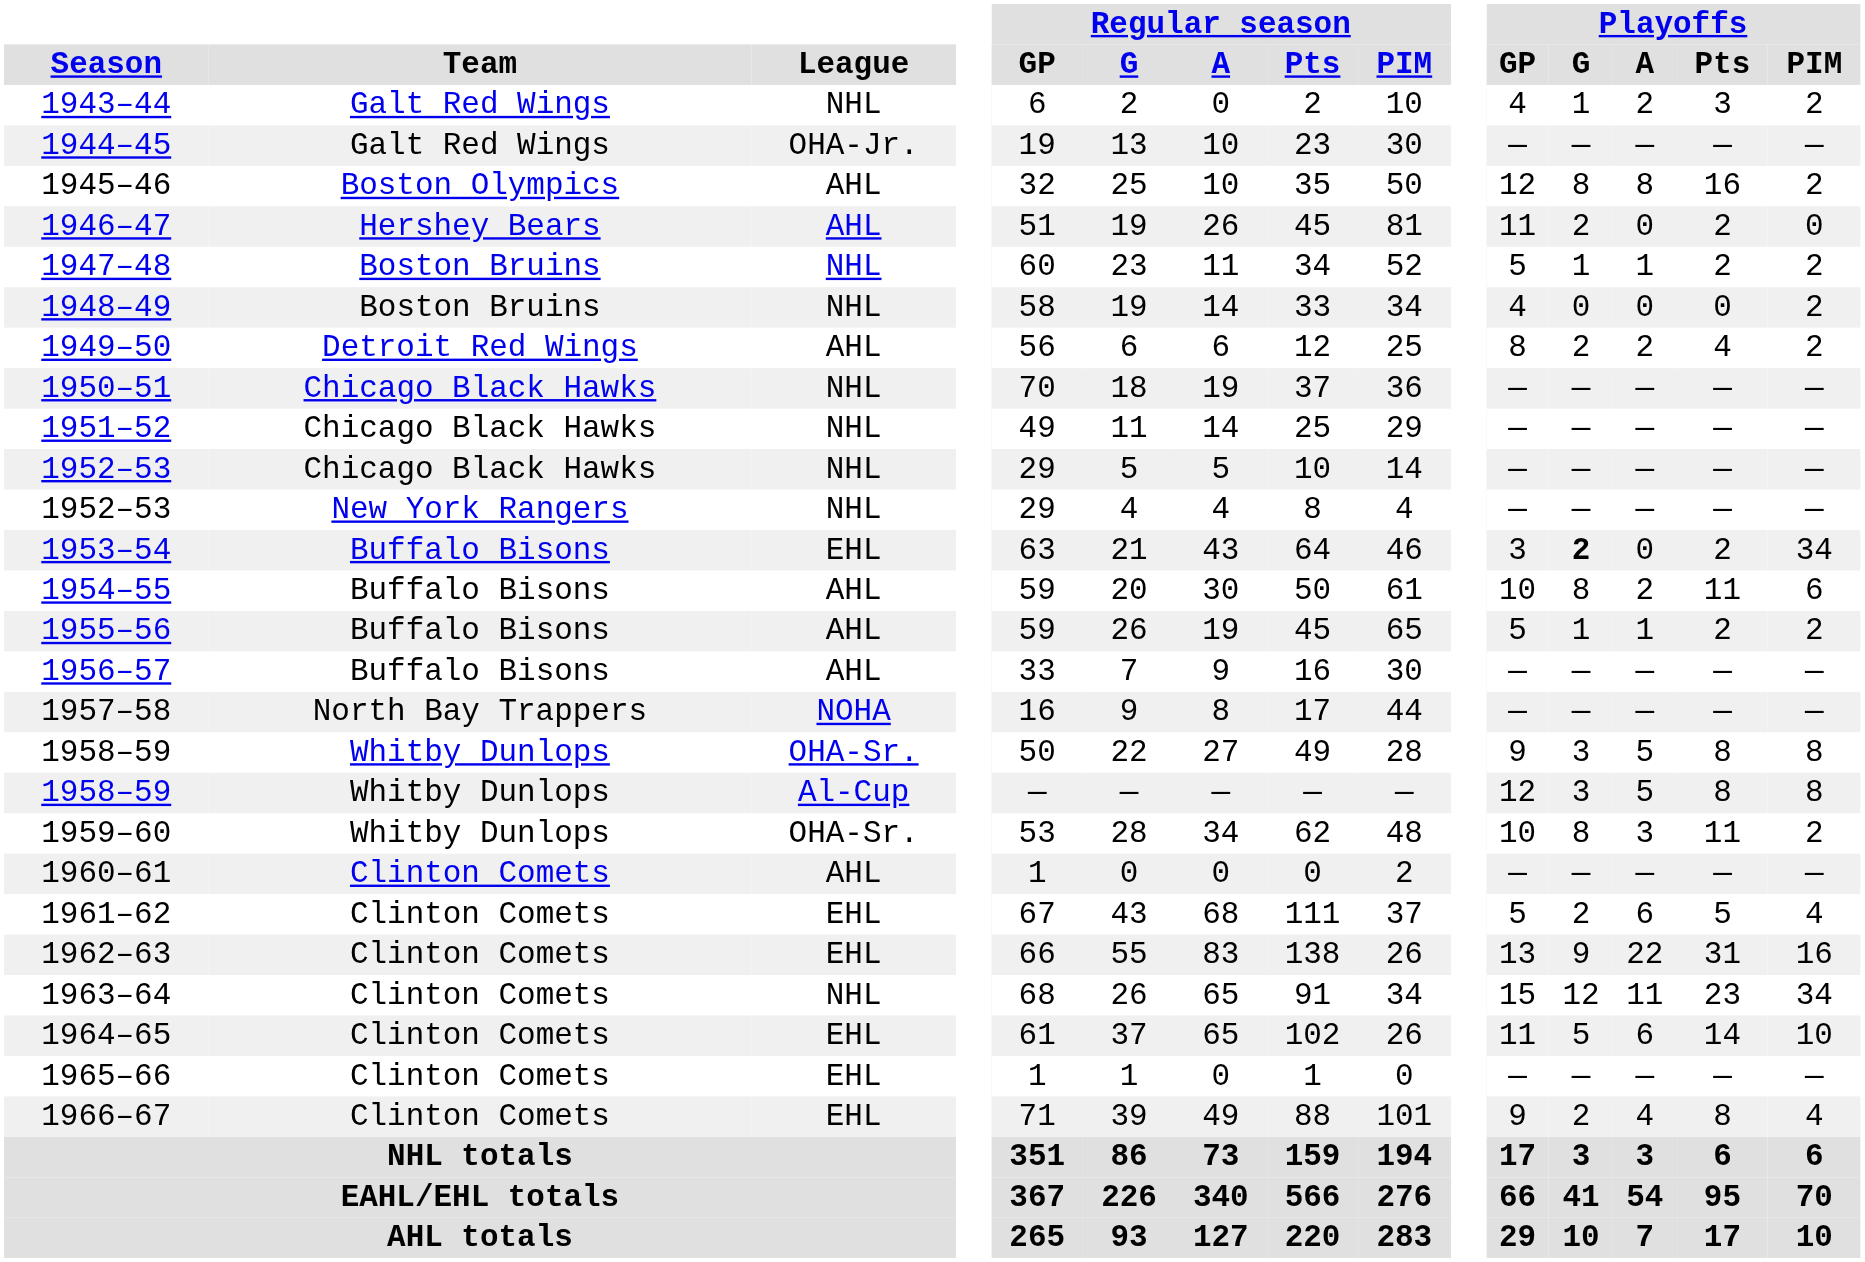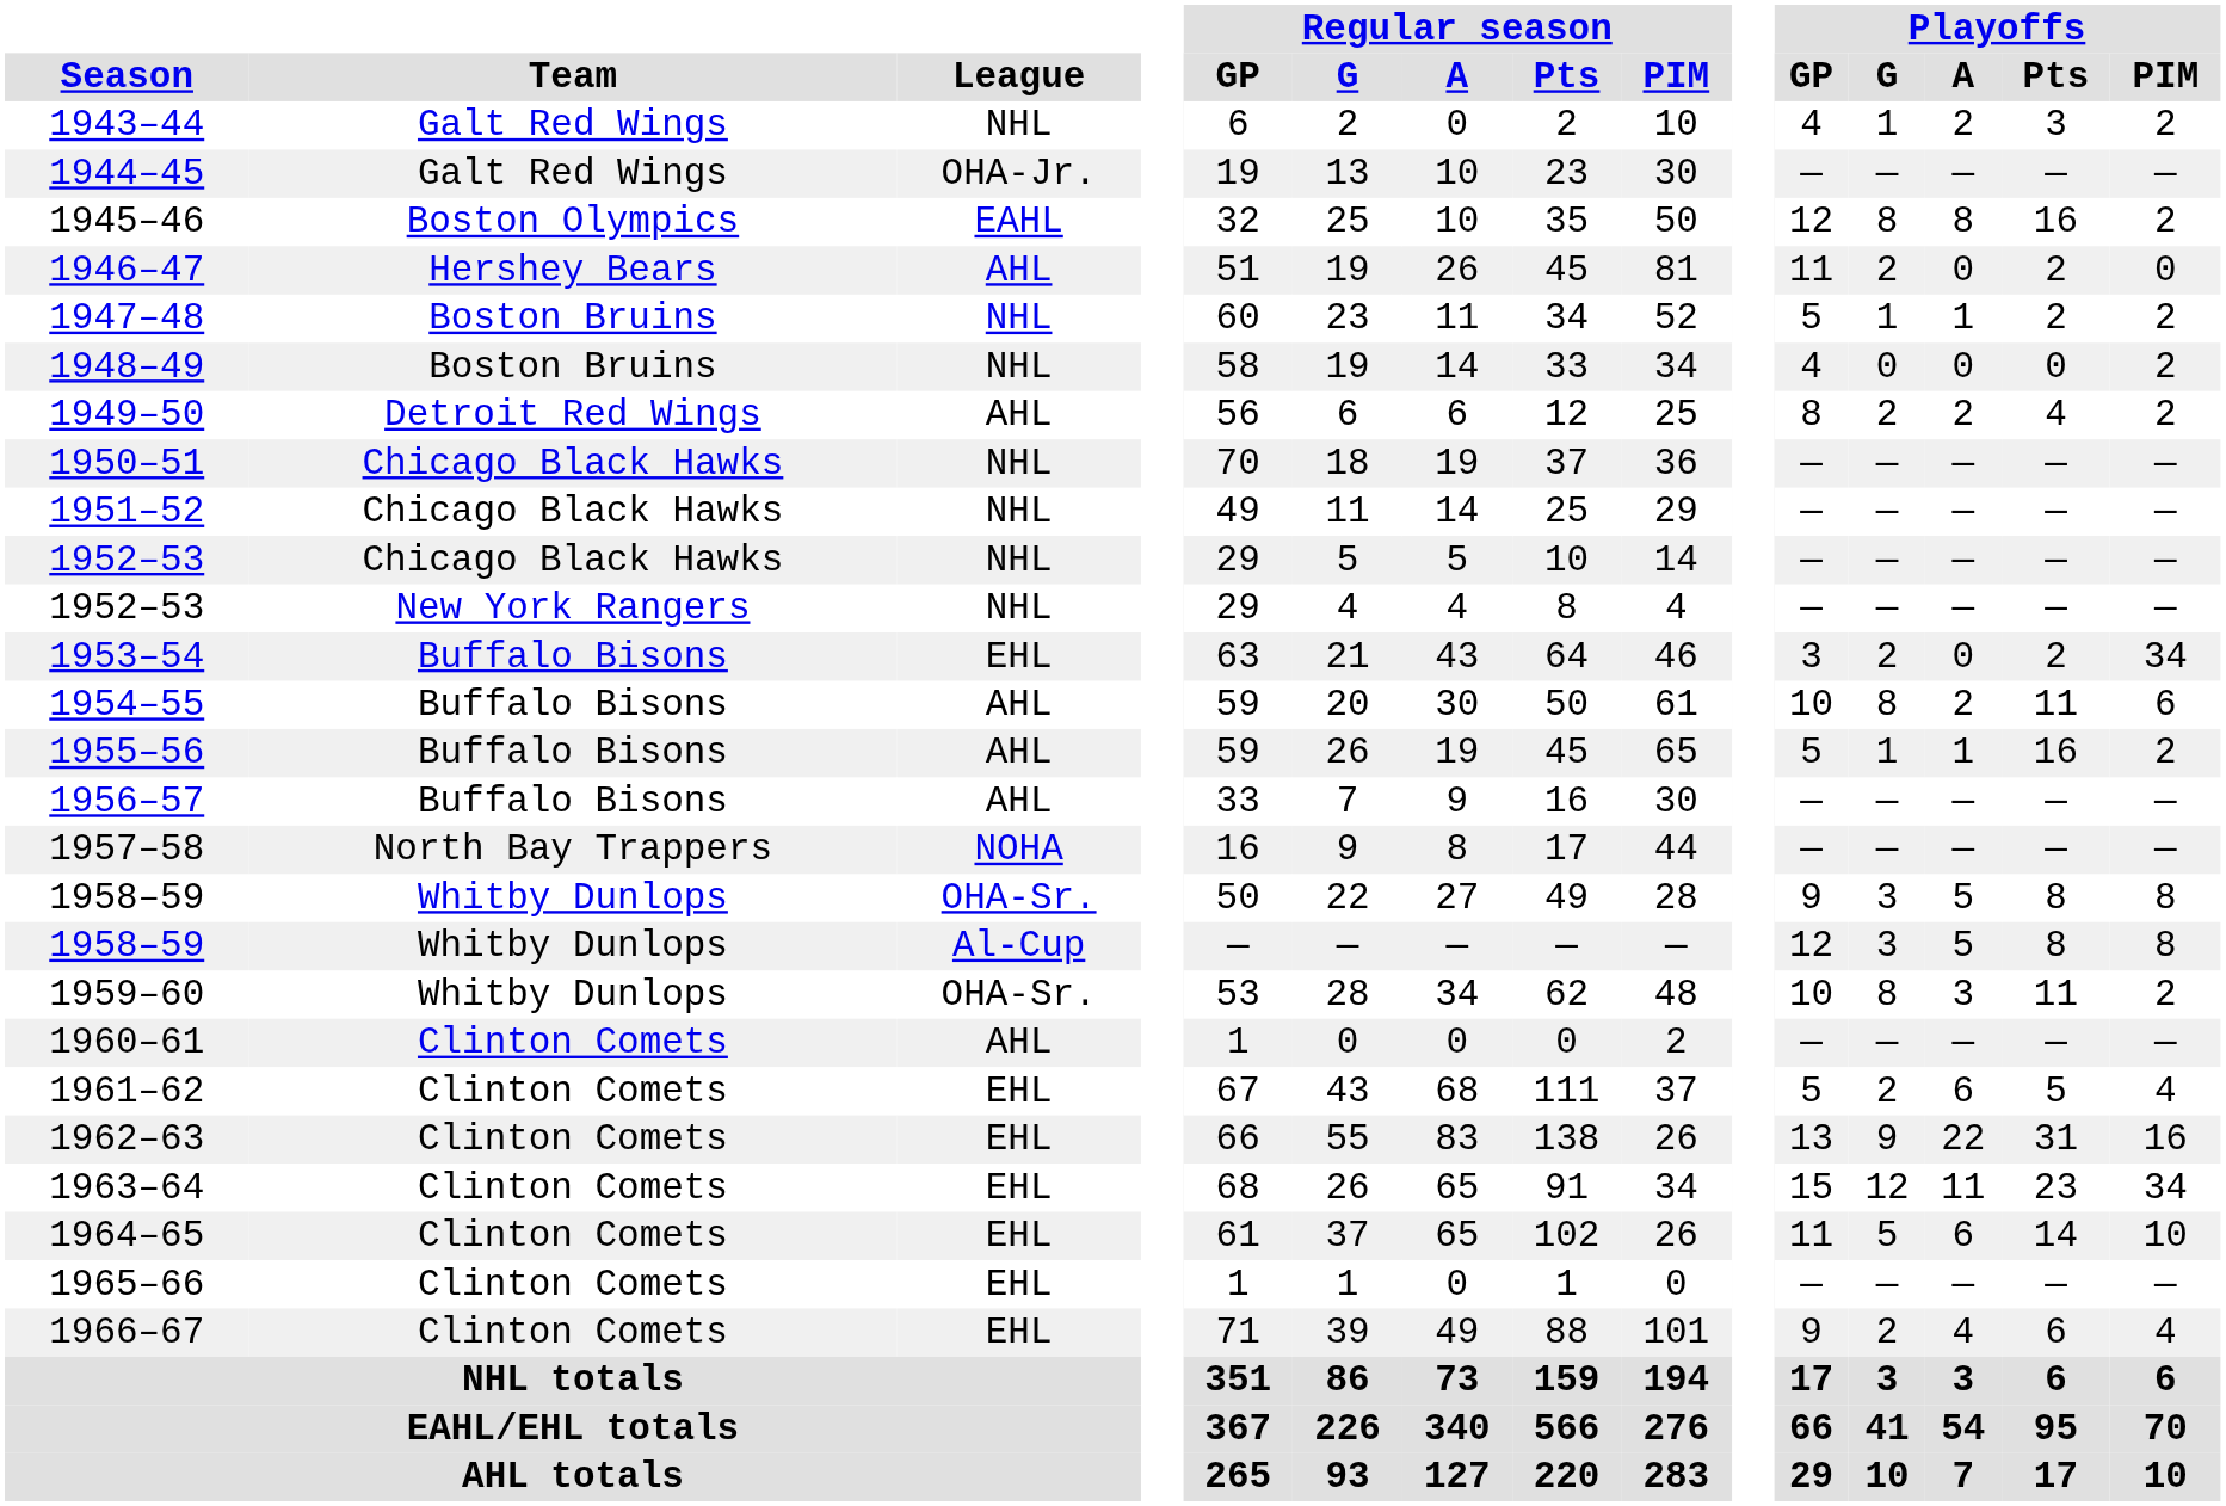1945–46 | League: AHL -> EAHL
1953–54 | Playoffs / G: bold -> normal
1955–56 | Playoffs / Pts: 2 -> 16
1963–64 | League: NHL -> EHL
1966–67 | Playoffs / Pts: 8 -> 6
